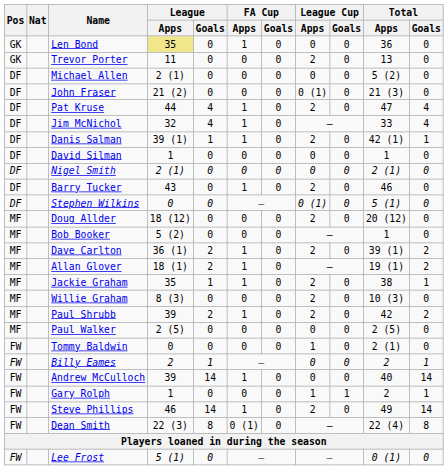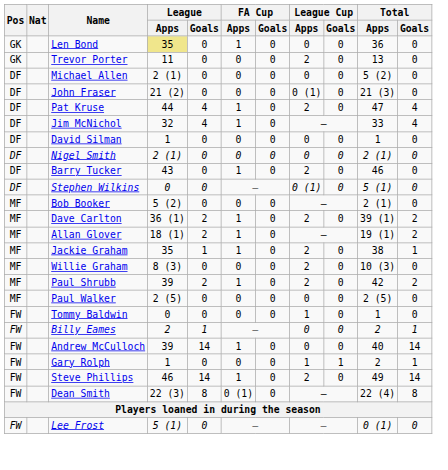- row: DF | Danis Salman | 39 (1) | 1 | 1 | 0 | 2 | 0 | 42 (1) | 1
- row: MF | Doug Allder | 18 (12) | 0 | 0 | 0 | 2 | 0 | 20 (12) | 0
Bob Booker | Total / Apps: 1 -> 2 (1)
Tommy Baldwin | Total / Apps: 2 (1) -> 1
